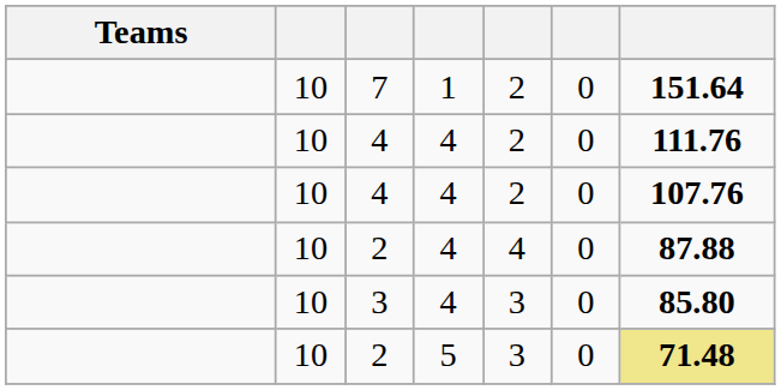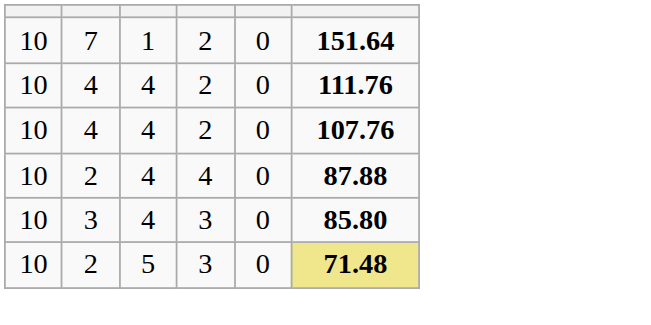- column: Teams
